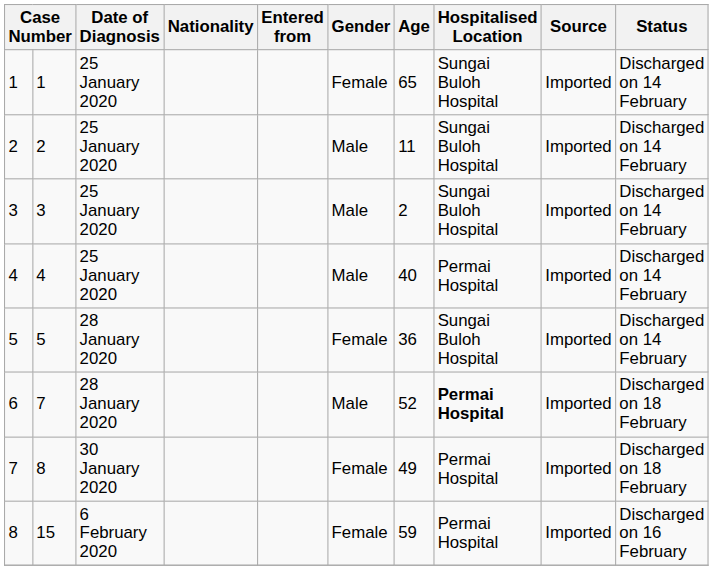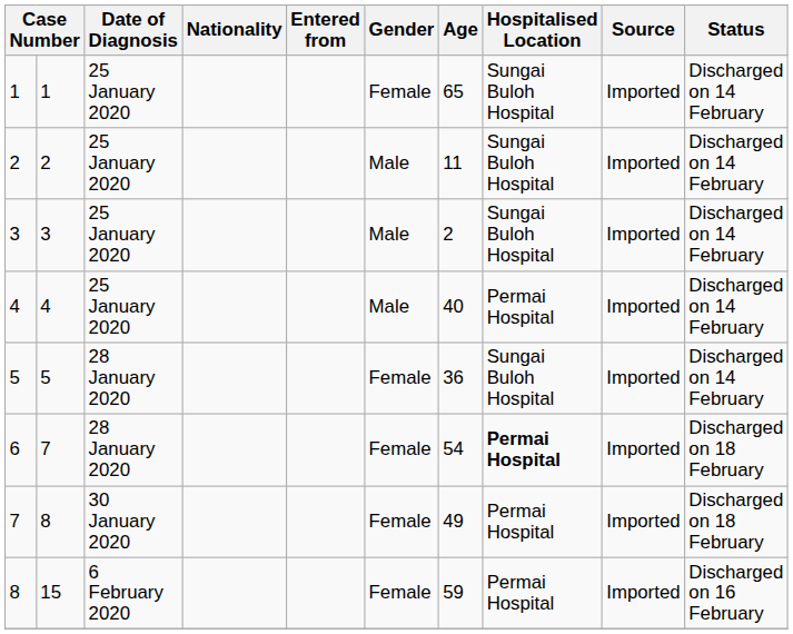6 | Gender: Male -> Female
6 | Age: 52 -> 54
